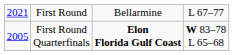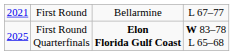First Round Quarterfinals | column 1: 2005 -> 2025
